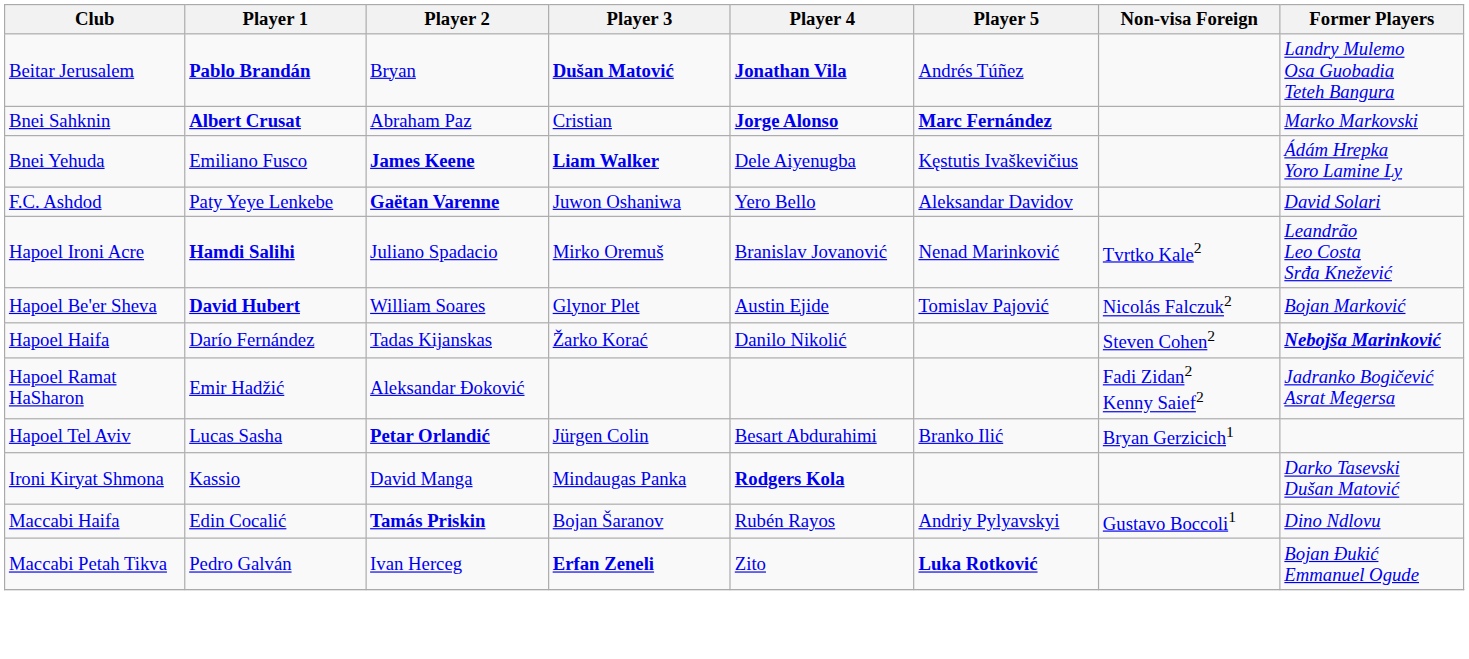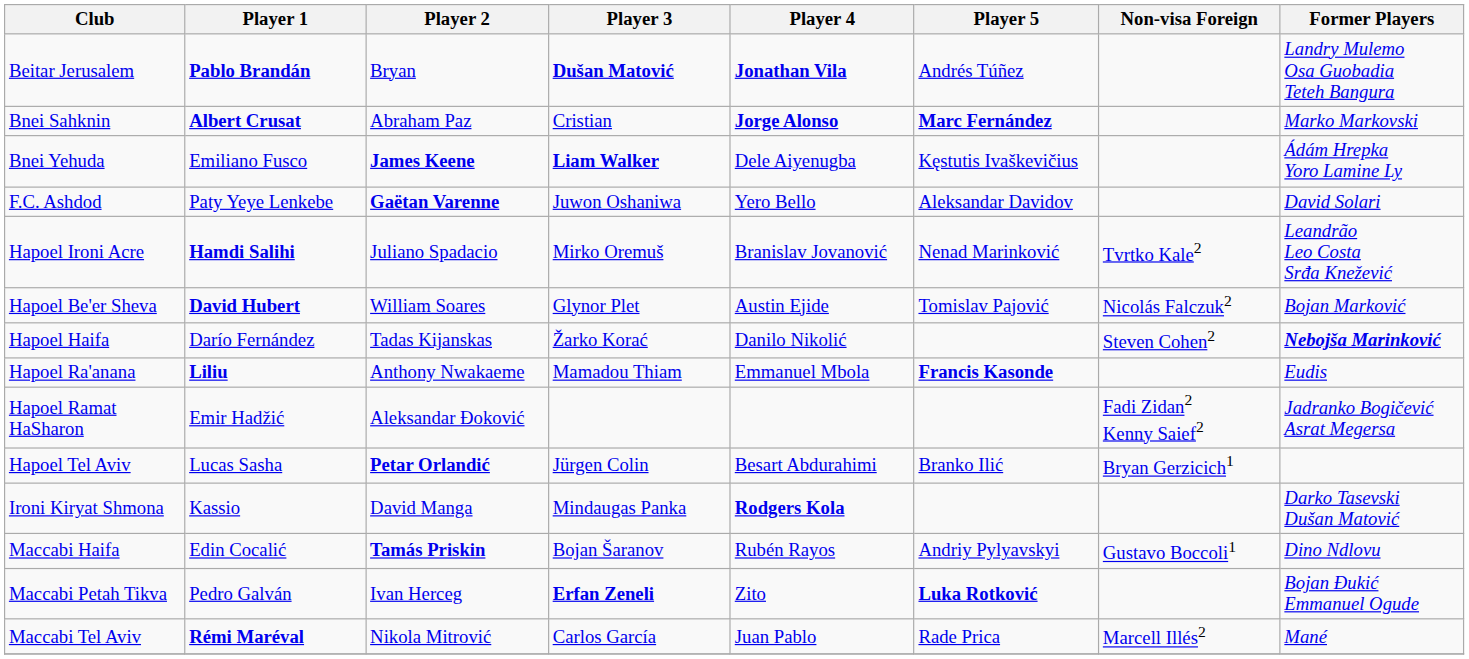+ row: Hapoel Ra'anana | Liliu | Anthony Nwakaeme | Mamadou Thiam | Emmanuel Mbola | Francis Kasonde | Eudis
+ row: Maccabi Tel Aviv | Rémi Maréval | Nikola Mitrović | Carlos García | Juan Pablo | Rade Prica | Marcell Illés2 | Mané
